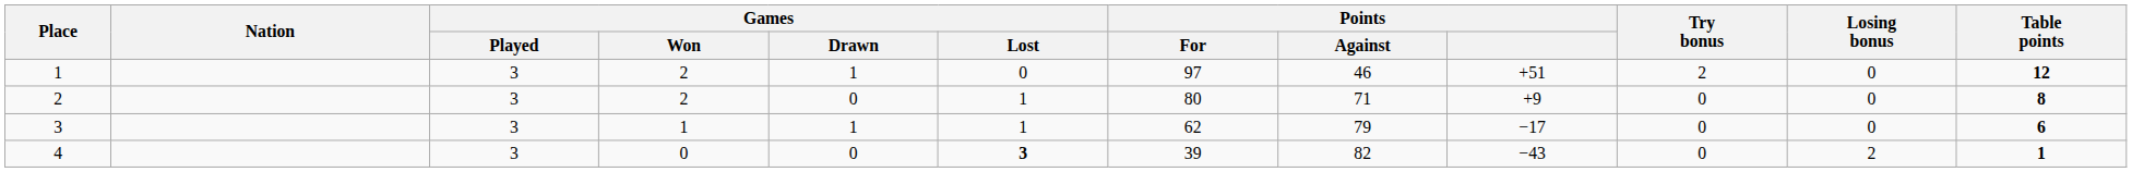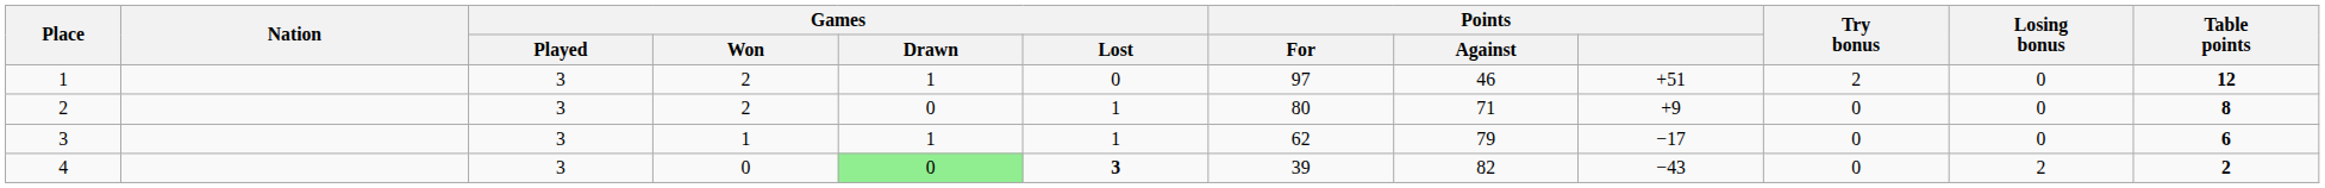4 | Games / Drawn: no background -> lightgreen background
4 | Table points: 1 -> 2
